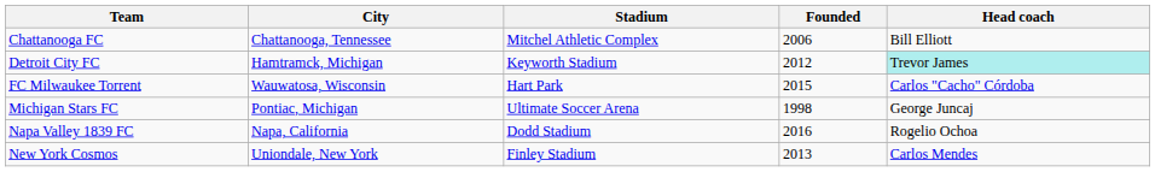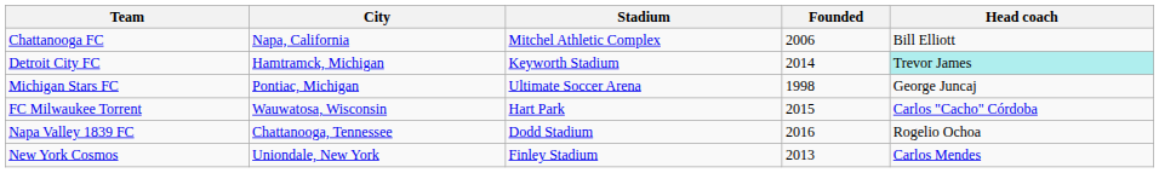Chattanooga FC | City: Chattanooga, Tennessee -> Napa, California
Detroit City FC | Founded: 2012 -> 2014
rows swapped: Michigan Stars FC <-> FC Milwaukee Torrent
Napa Valley 1839 FC | City: Napa, California -> Chattanooga, Tennessee
